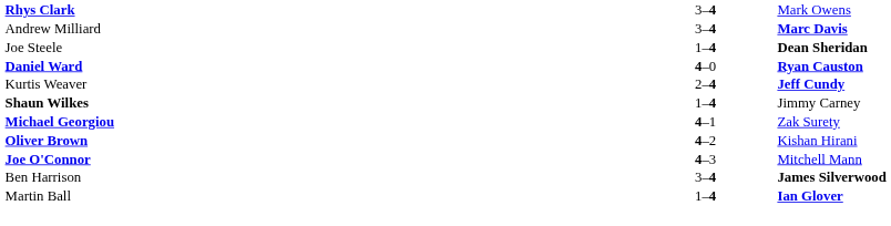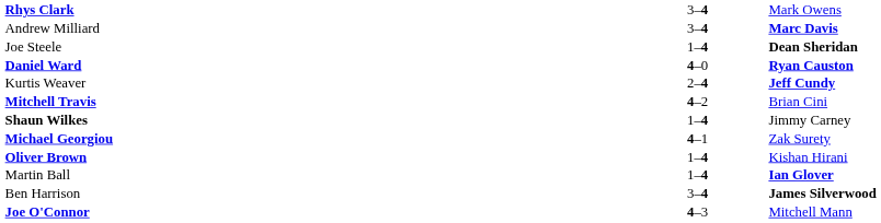+ row: Mitchell Travis | 4–2 | Brian Cini
Oliver Brown | column 2: 4–2 -> 1–4
rows swapped: Martin Ball <-> Joe O'Connor
